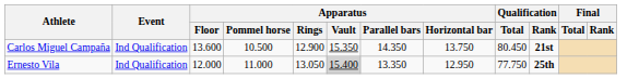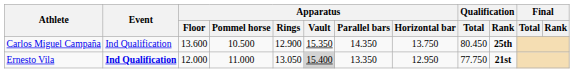Carlos Miguel Campaña | Qualification / Rank: 21st -> 25th
Ernesto Vila | Event: normal -> bold
Ernesto Vila | Qualification / Rank: 25th -> 21st
